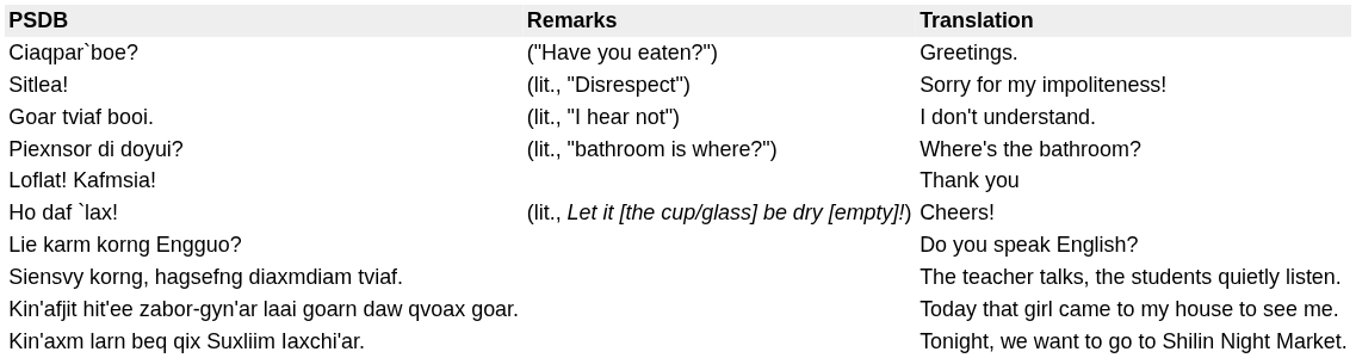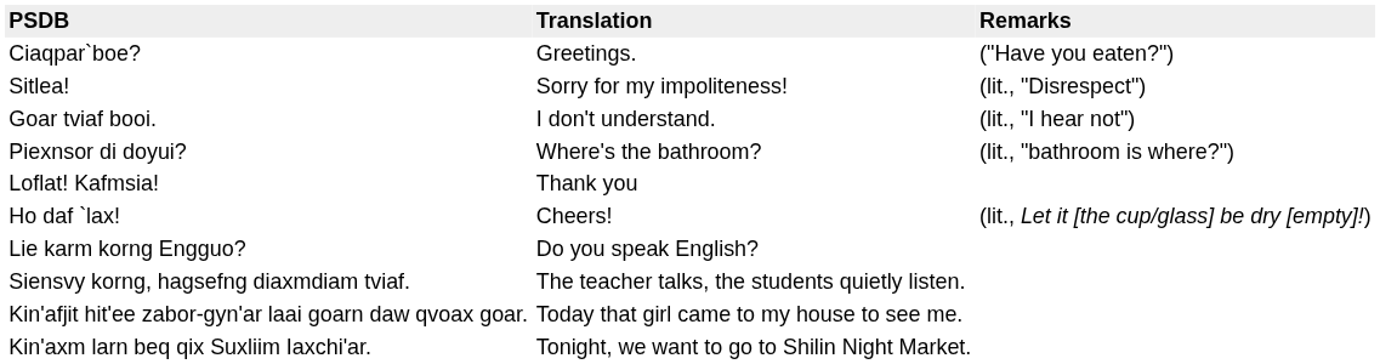columns swapped: Translation <-> Remarks
